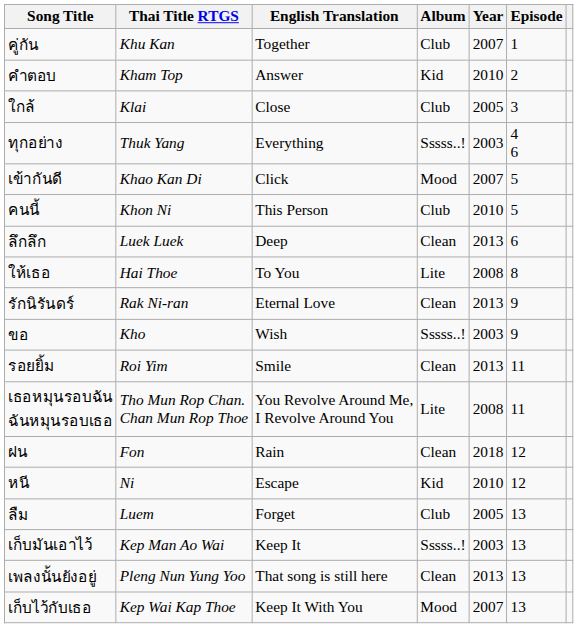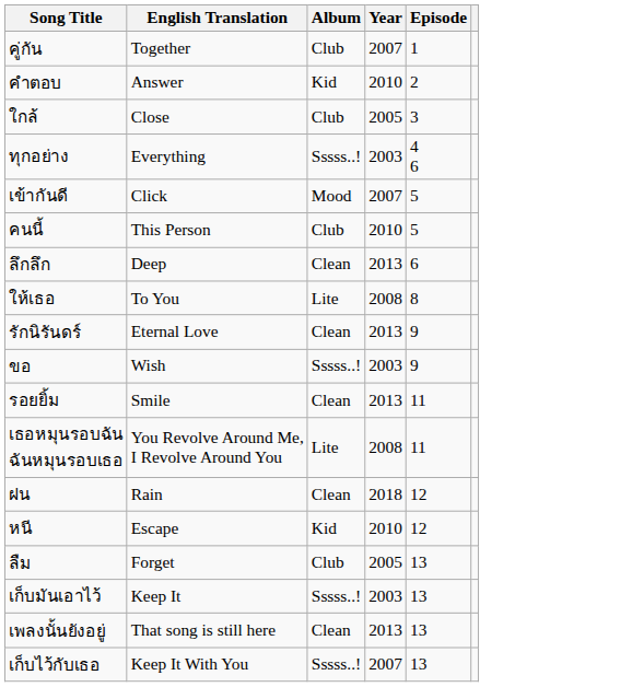- column: Thai Title RTGS | Khu Kan | Kham Top | Klai | Thuk Yang | Khao Kan Di | Khon Ni | Luek Luek | Hai Thoe | Rak Ni-ran | Kho | Roi Yim | Tho Mun Rop Chan. Chan Mun Rop Thoe | Fon | Ni | Luem | Kep Man Ao Wai | Pleng Nun Yung Yoo | Kep Wai Kap Thoe
เก็บไว้กับเธอ | Album: Mood -> Sssss..!
